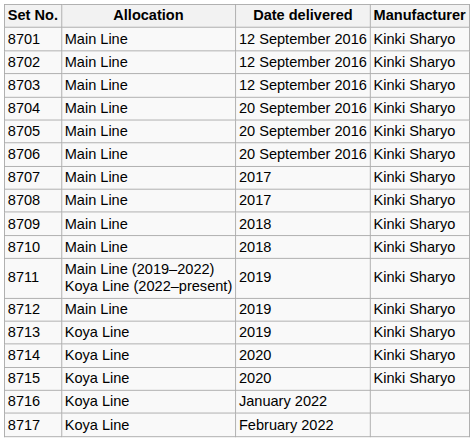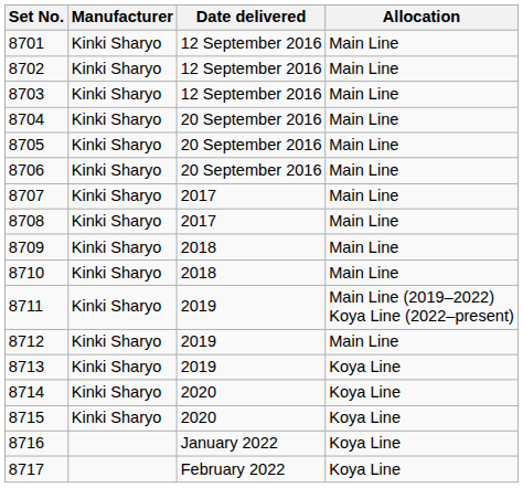columns swapped: Manufacturer <-> Allocation
